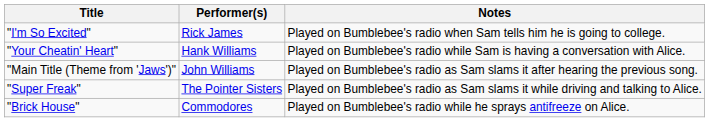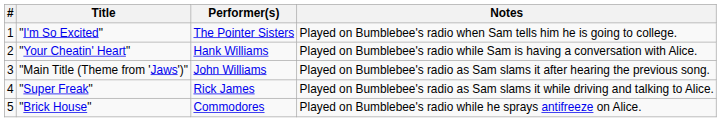+ column: # | 1 | 2 | 3 | 4 | 5
"I'm So Excited" | Performer(s): Rick James -> The Pointer Sisters
"Super Freak" | Performer(s): The Pointer Sisters -> Rick James
